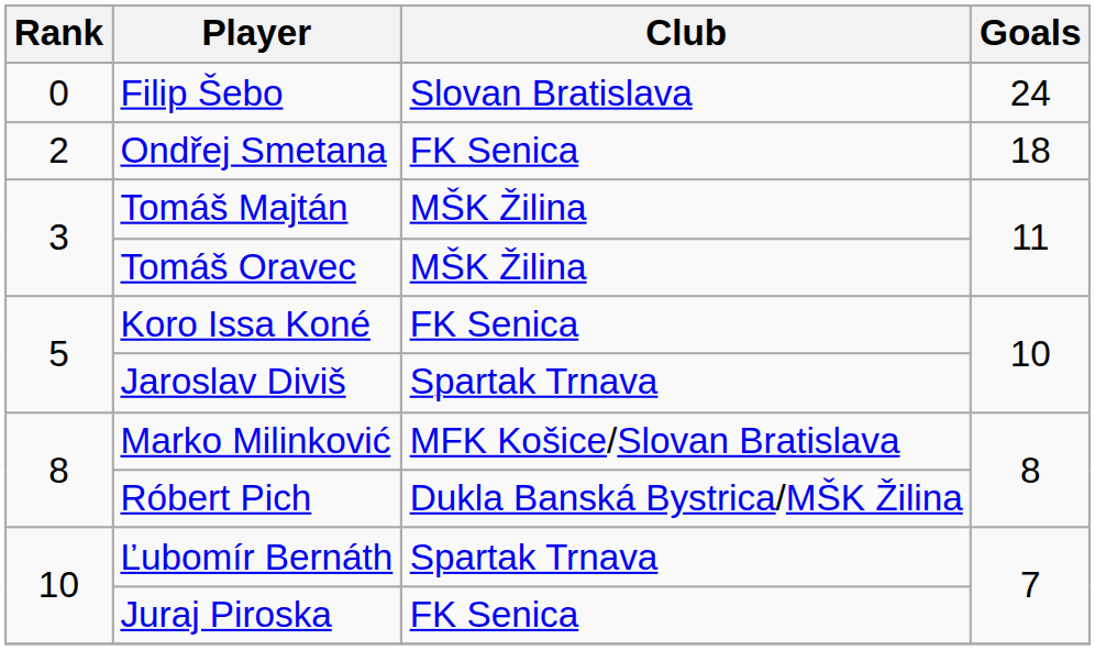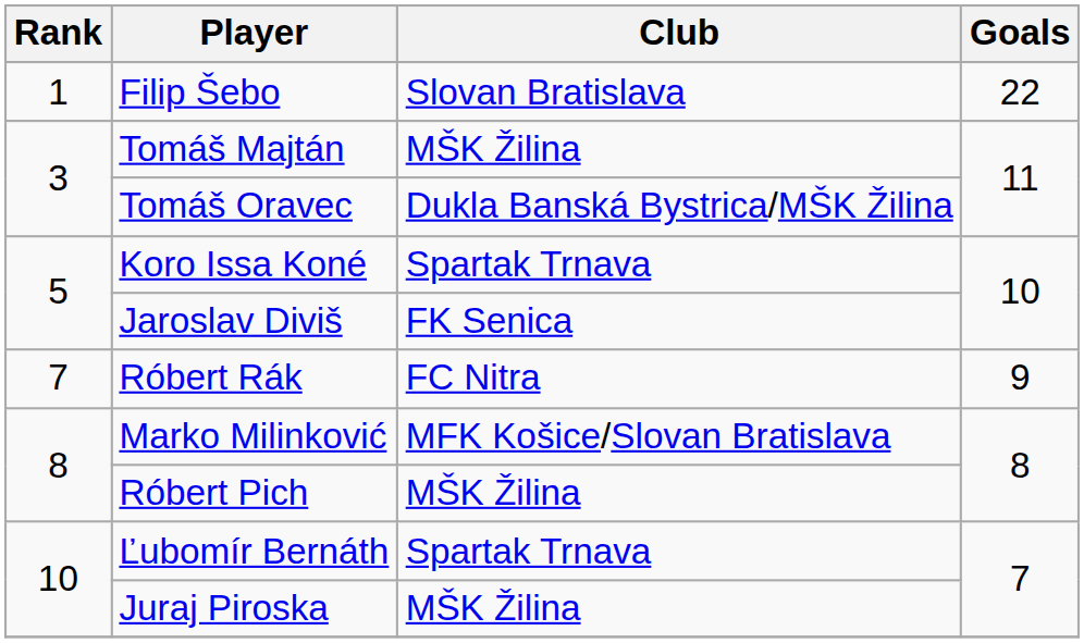Filip Šebo | Rank: 0 -> 1
Filip Šebo | Goals: 24 -> 22
- row: 2 | Ondřej Smetana | FK Senica | 18
Tomáš Oravec | Club: MŠK Žilina -> Dukla Banská Bystrica/MŠK Žilina
Koro Issa Koné | Club: FK Senica -> Spartak Trnava
Jaroslav Diviš | Club: Spartak Trnava -> FK Senica
+ row: 7 | Róbert Rák | FC Nitra | 9
Róbert Pich | Club: Dukla Banská Bystrica/MŠK Žilina -> MŠK Žilina
Juraj Piroska | Club: FK Senica -> MŠK Žilina
